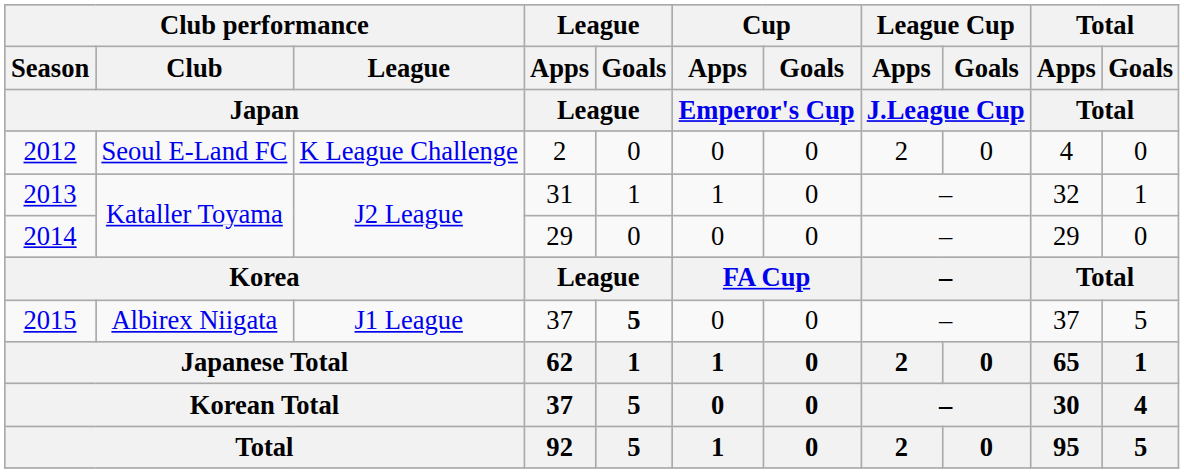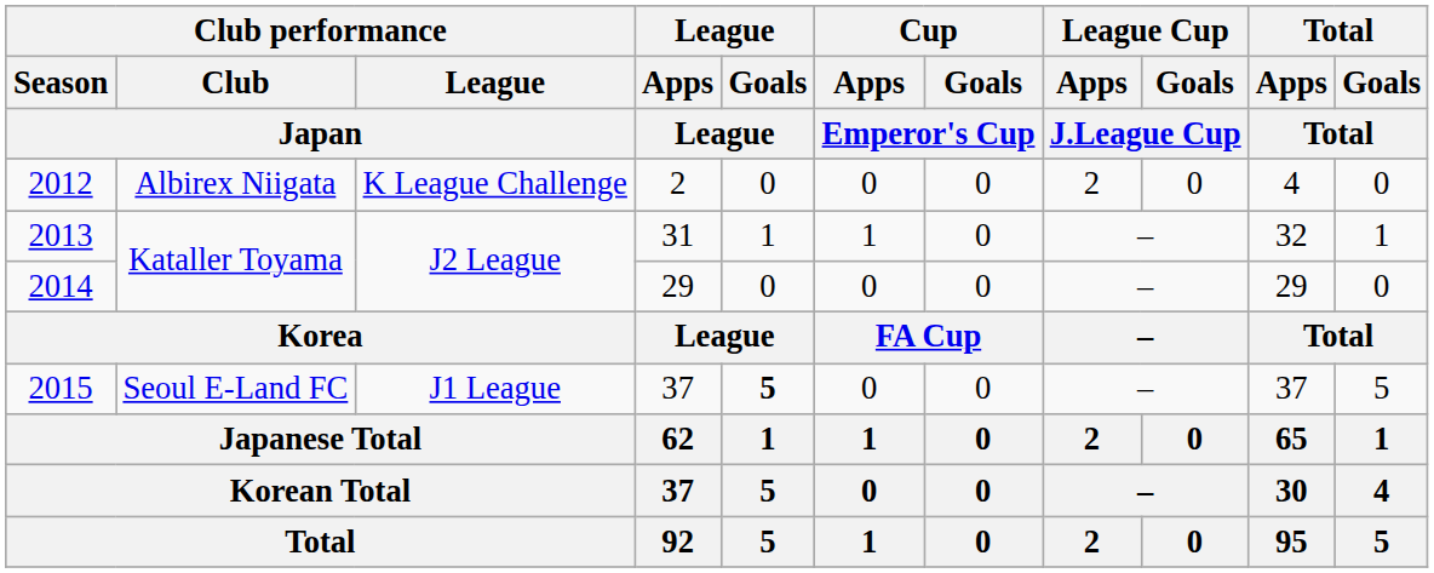2012 | Club performance / Club / Japan: Seoul E-Land FC -> Albirex Niigata
2015 | Club performance / Club / Japan: Albirex Niigata -> Seoul E-Land FC
